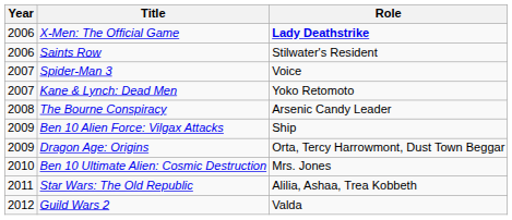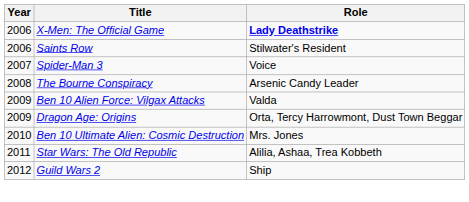- row: 2007 | Kane & Lynch: Dead Men | Yoko Retomoto
Ben 10 Alien Force: Vilgax Attacks | Role: Ship -> Valda
Guild Wars 2 | Role: Valda -> Ship
